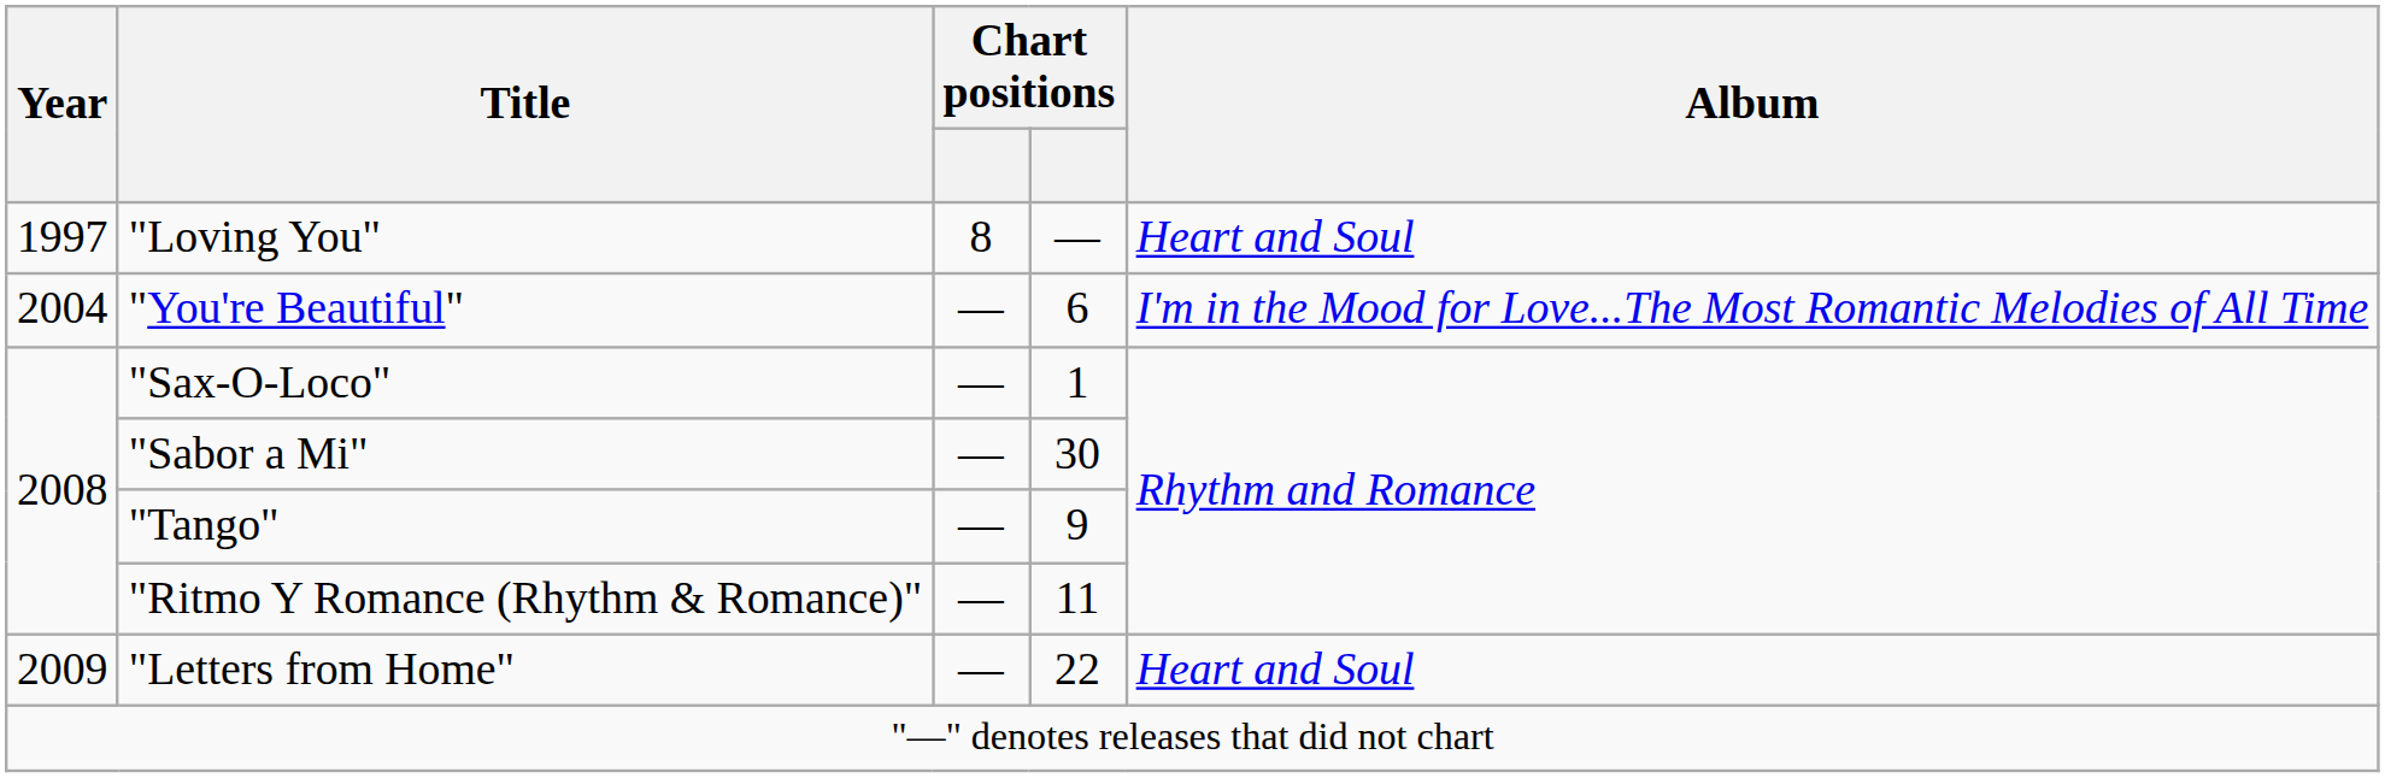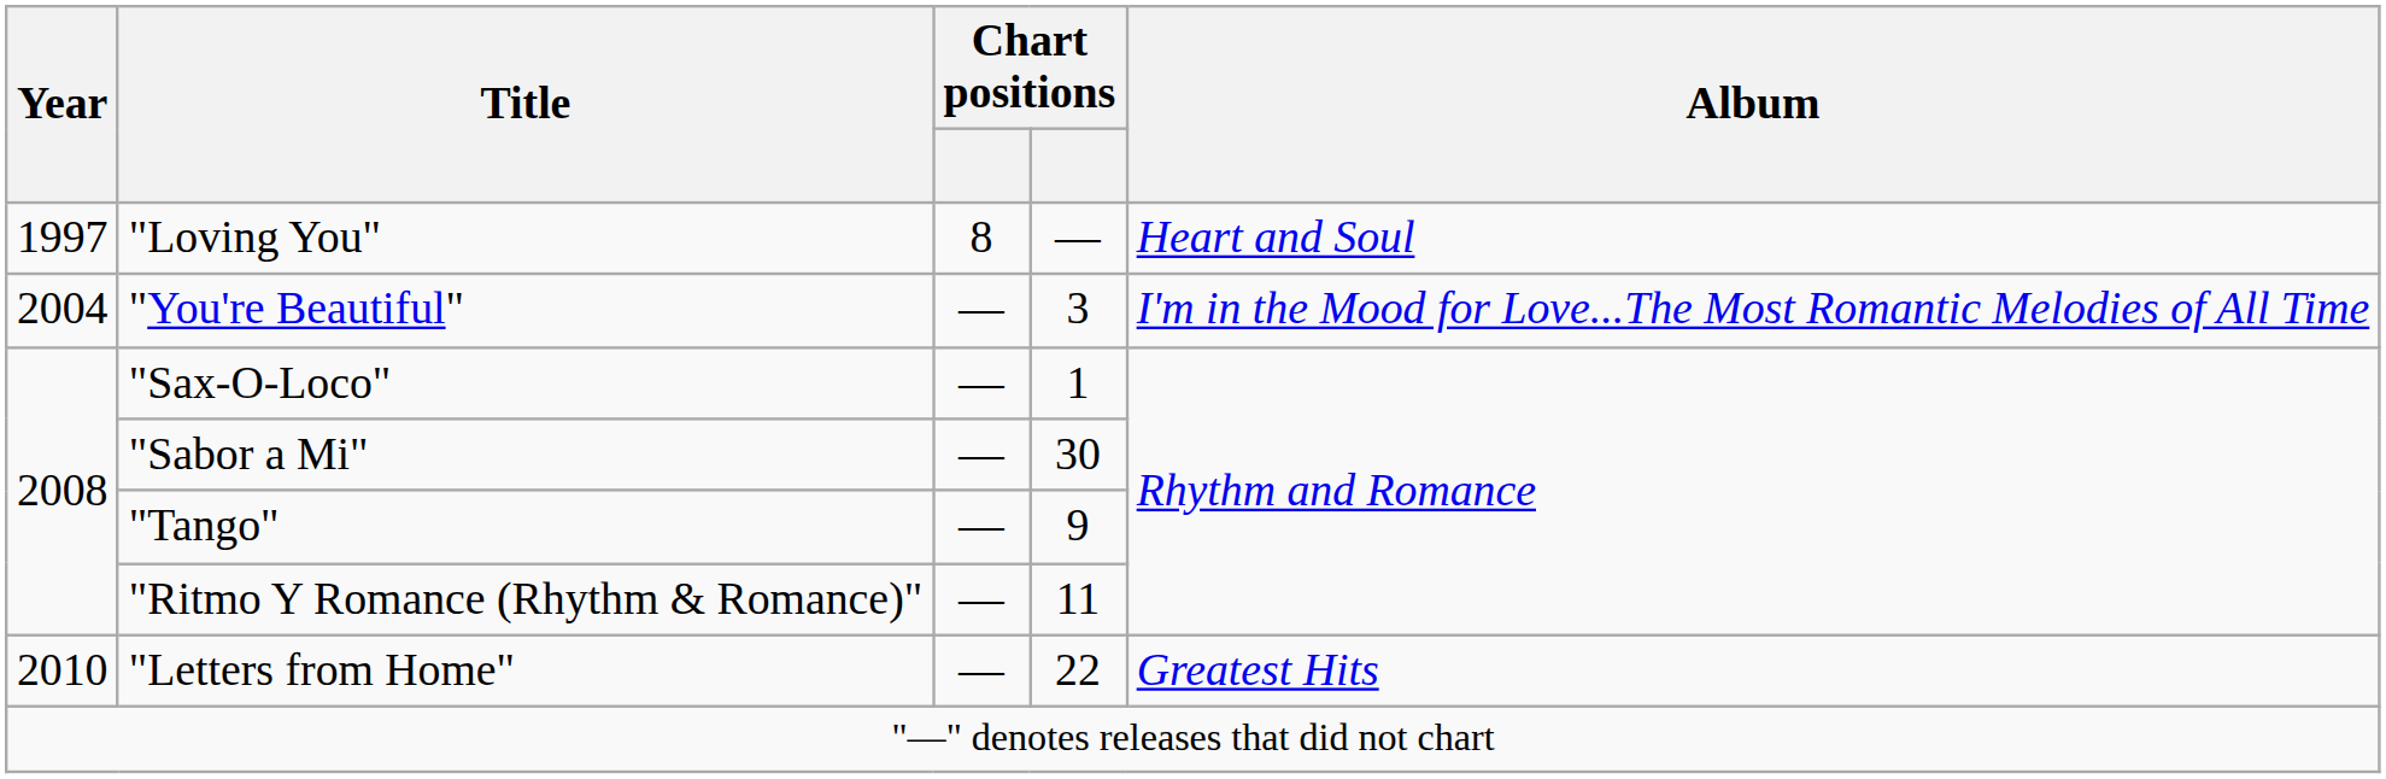"You're Beautiful" | column 4: 6 -> 3
"Letters from Home" | Year: 2009 -> 2010
"Letters from Home" | Album: Heart and Soul -> Greatest Hits
